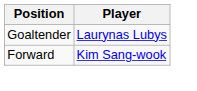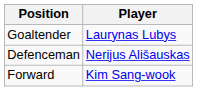+ row: Defenceman | Nerijus Ališauskas
